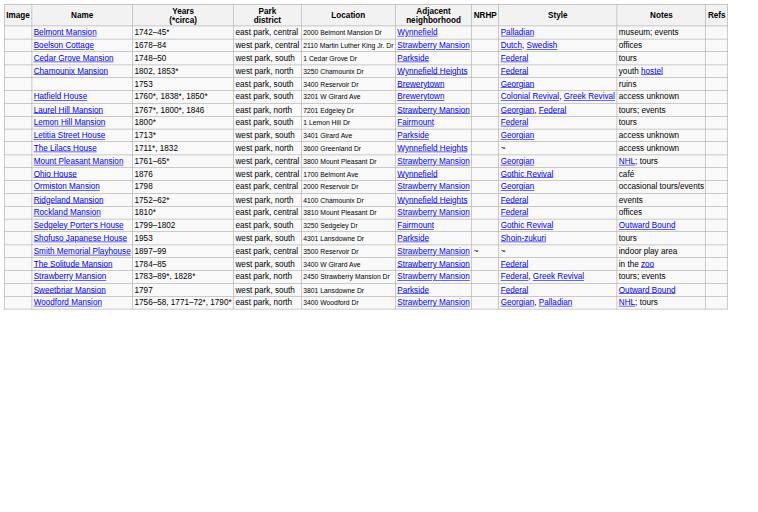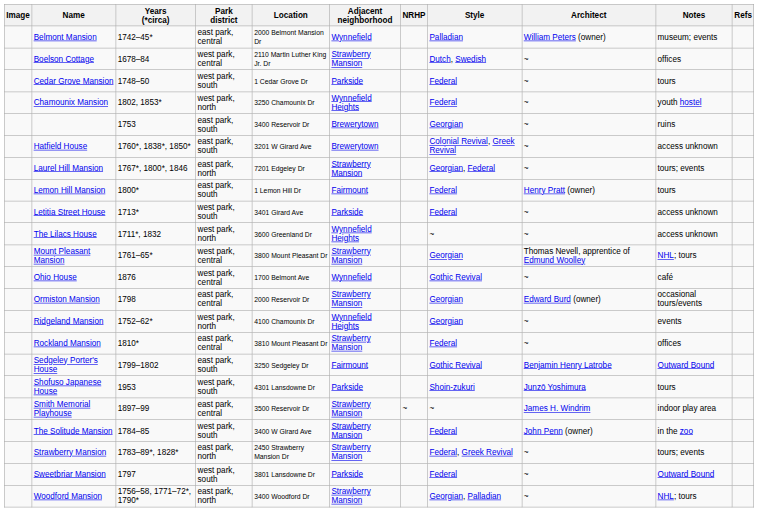+ column: Architect | William Peters (owner) | ~ | ~ | ~ | ~ | ~ | ~ | Henry Pratt (owner) | ~ | ~ | Thomas Nevell, apprentice of Edmund Woolley | ~ | Edward Burd (owner) | ~ | ~ | Benjamin Henry Latrobe | Junzō Yoshimura | James H. Windrim | John Penn (owner) | ~ | ~ | ~
Letitia Street House | Style: Georgian -> Federal
Ridgeland Mansion | Style: Federal -> Georgian
